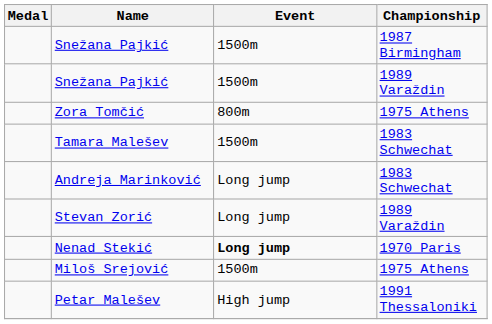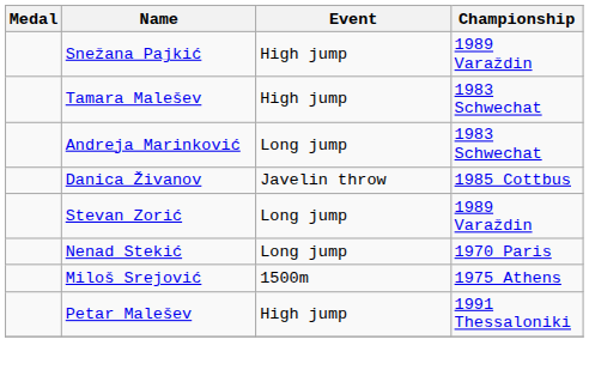- row: Snežana Pajkić | 1500m | 1987 Birmingham
Snežana Pajkić / 1989 Varaždin | Event: 1500m -> High jump
- row: Zora Tomčić | 800m | 1975 Athens
Tamara Malešev | Event: 1500m -> High jump
+ row: Danica Živanov | Javelin throw | 1985 Cottbus
Nenad Stekić | Event: bold -> normal
